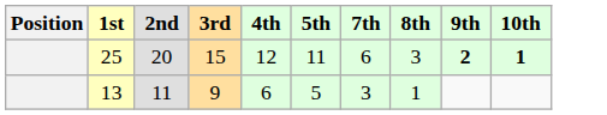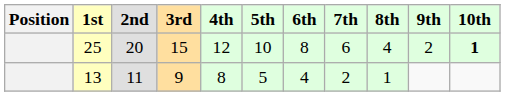+ column: 6th | 8 | 4
25 | 5th: 11 -> 10
25 | 8th: 3 -> 4
25 | 9th: bold -> normal
13 | 4th: 6 -> 8
13 | 7th: 3 -> 2
